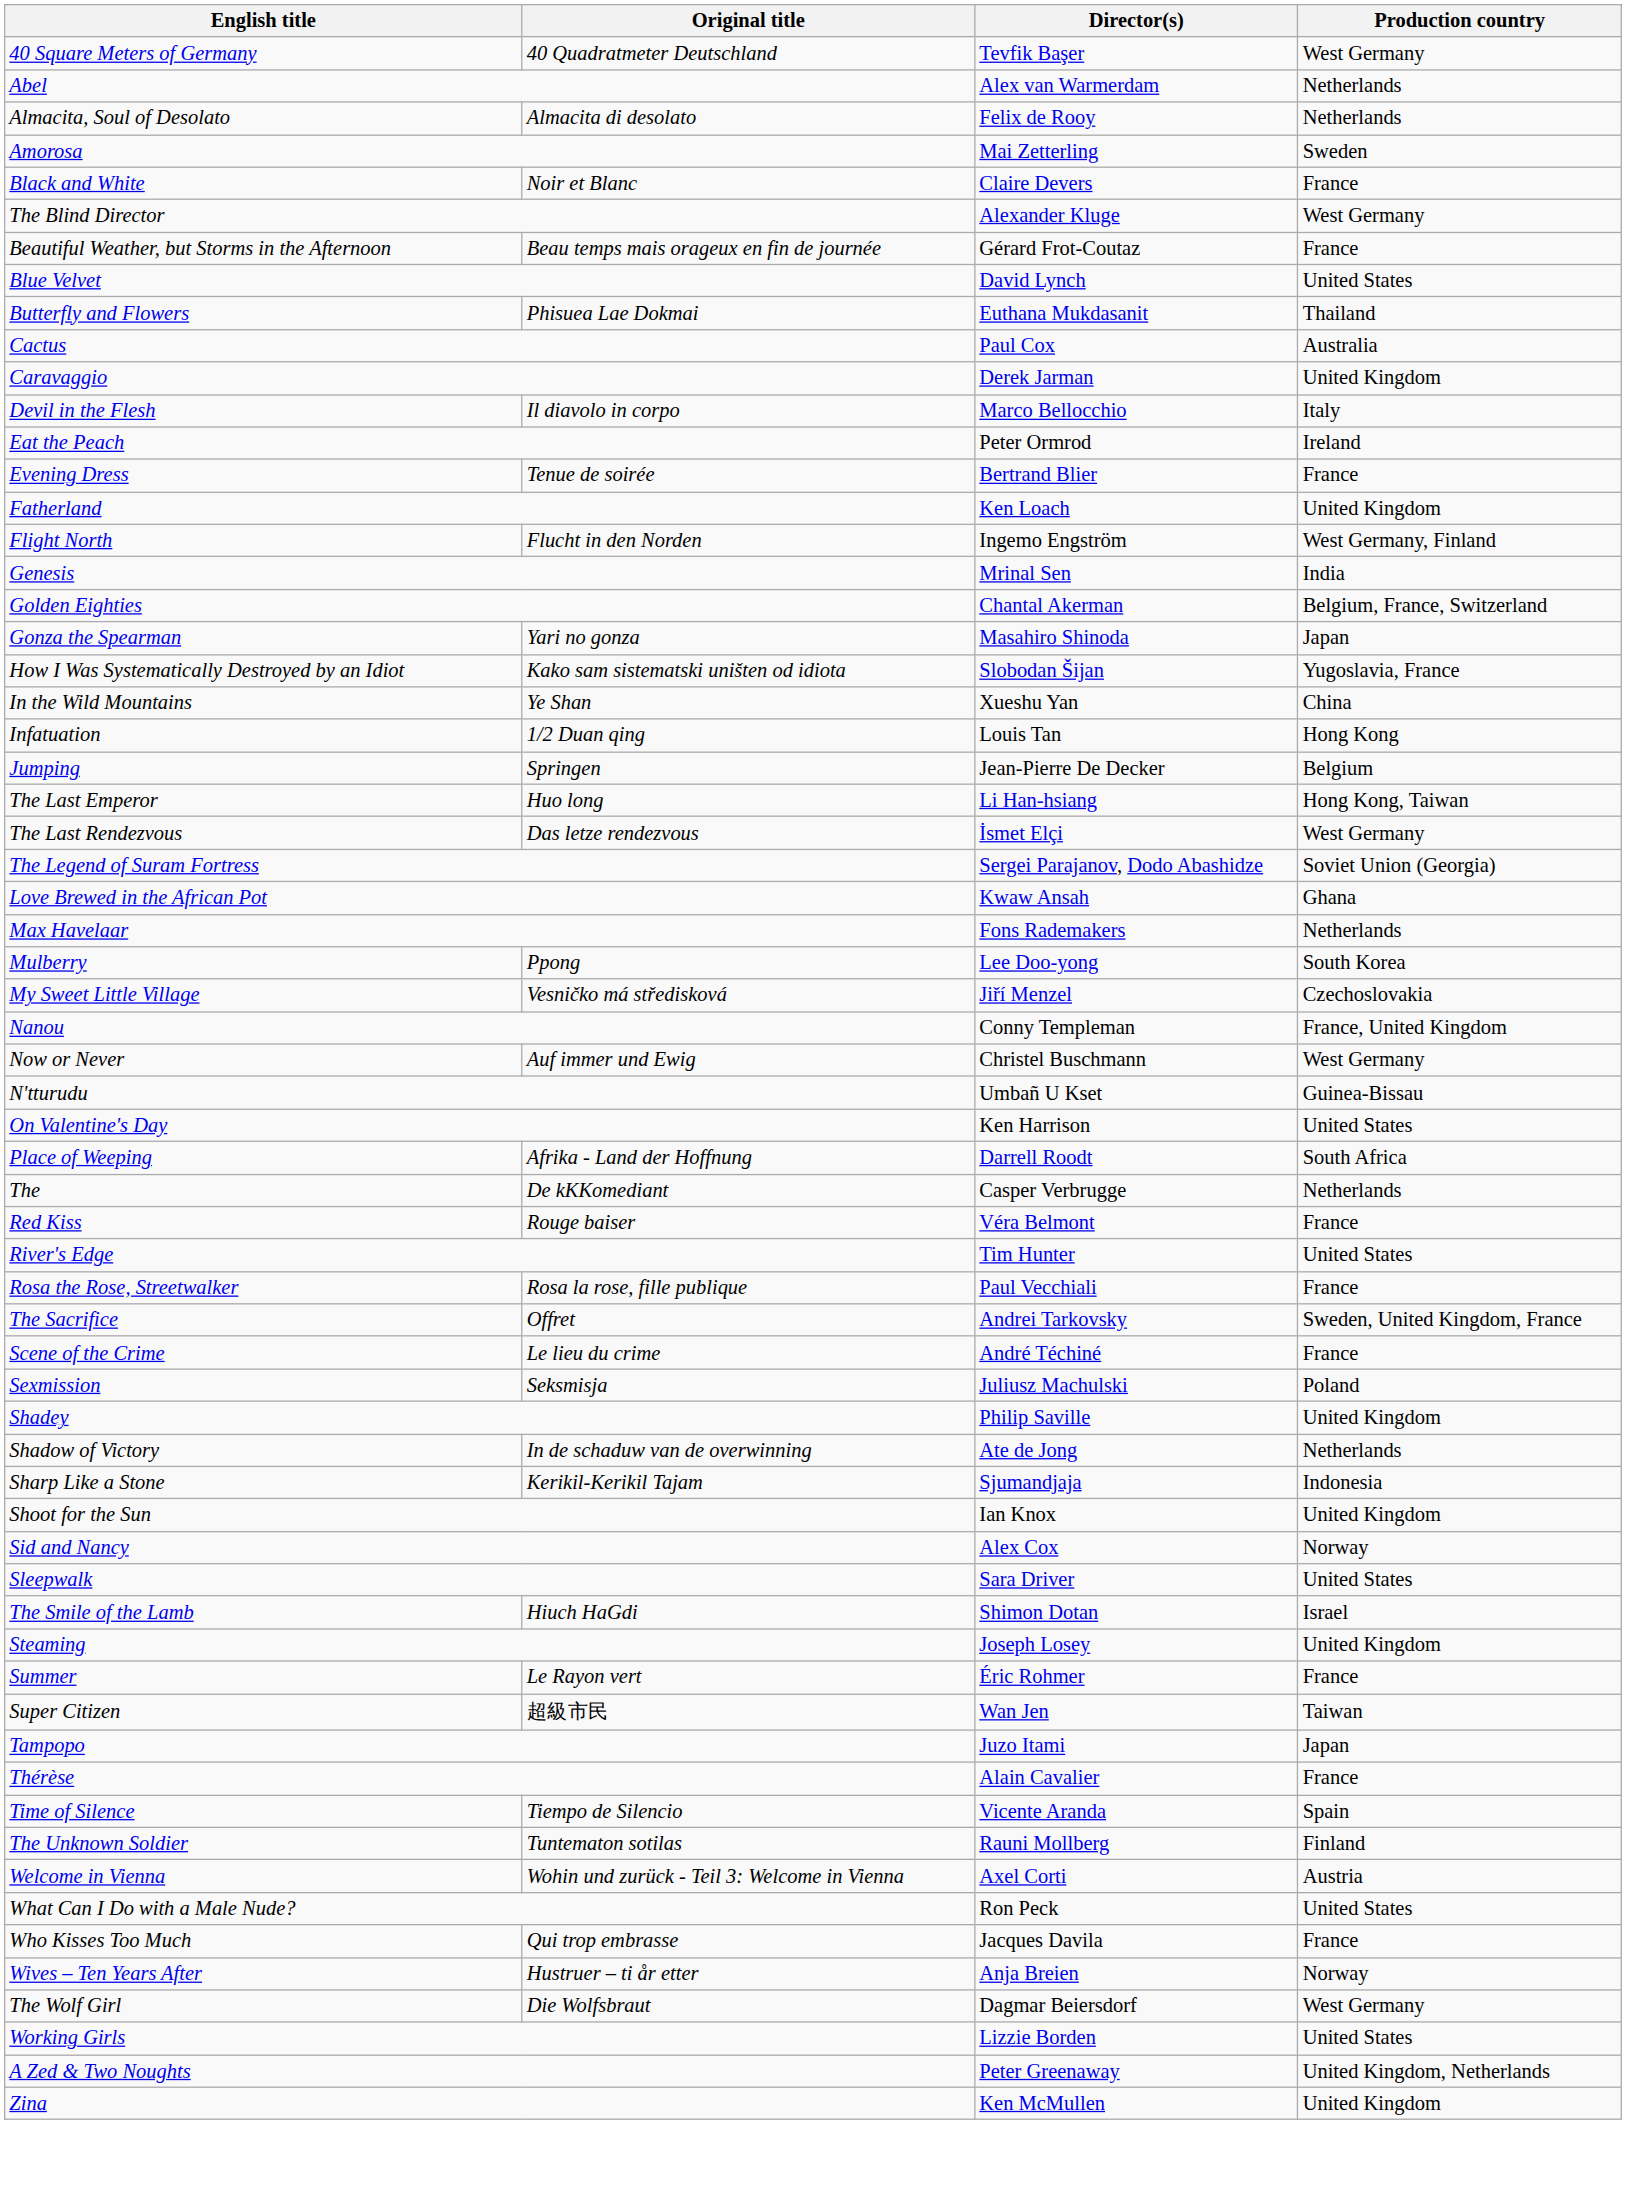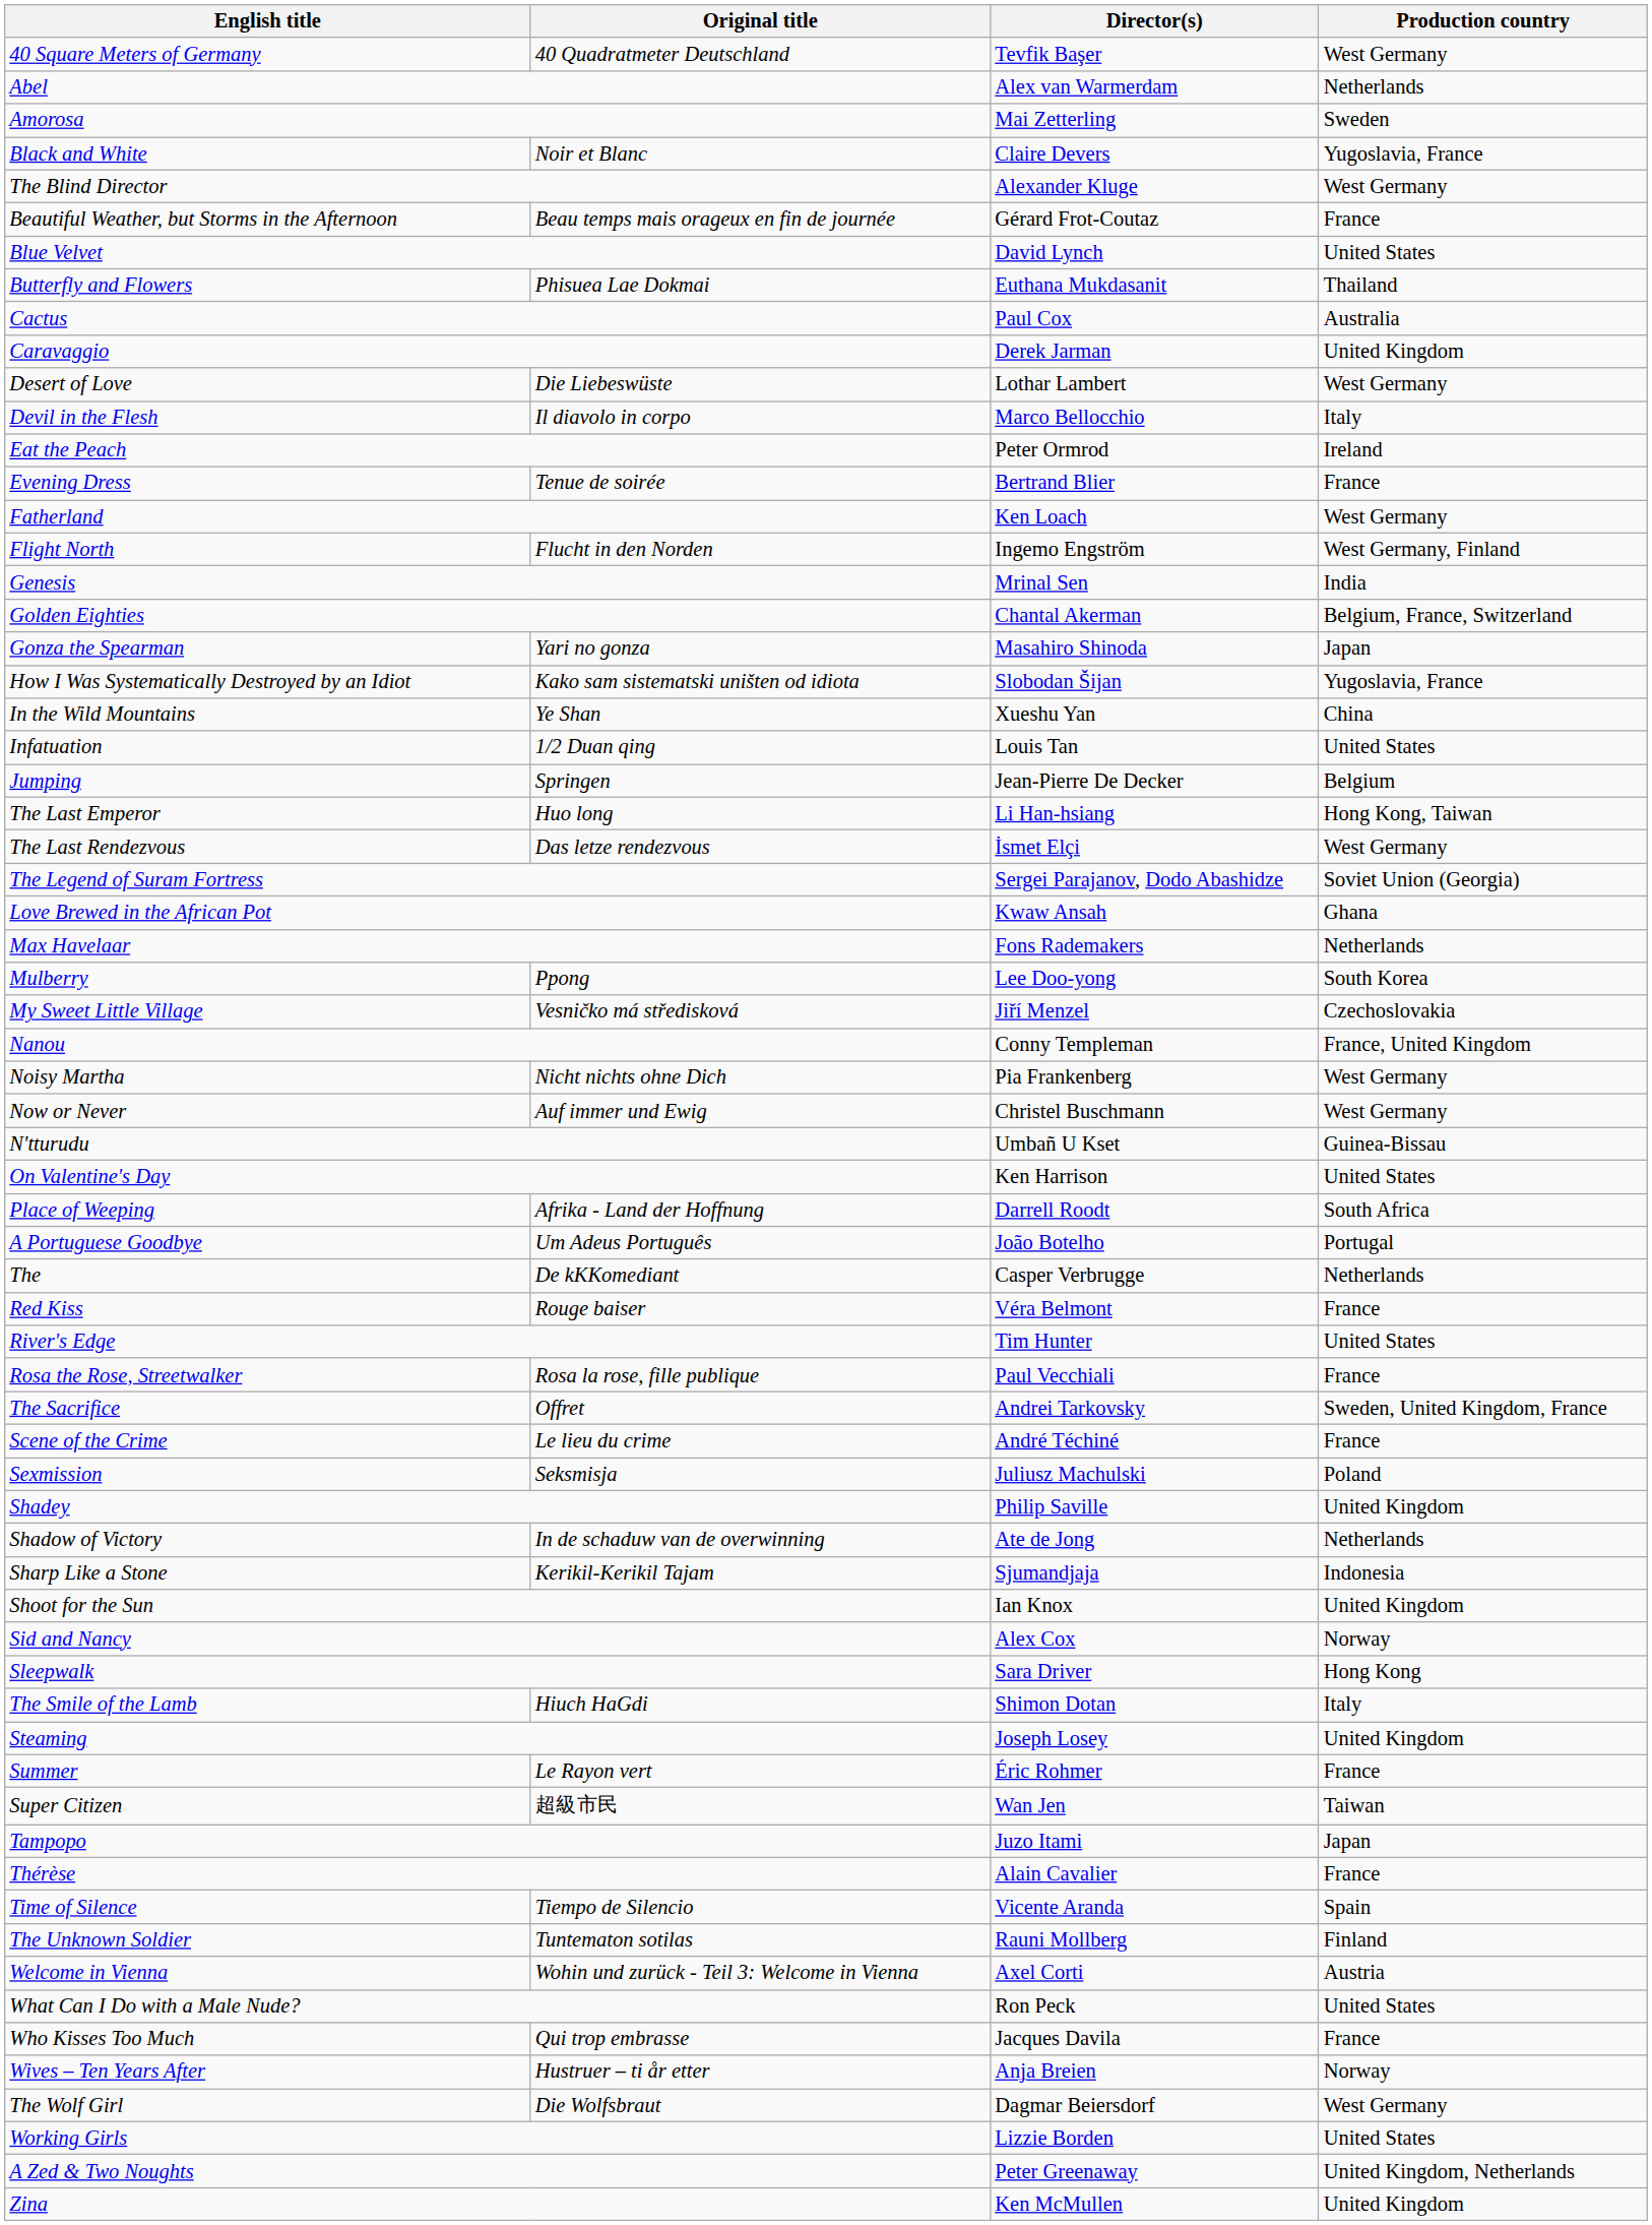- row: Almacita, Soul of Desolato | Almacita di desolato | Felix de Rooy | Netherlands
Black and White | Production country: France -> Yugoslavia, France
+ row: Desert of Love | Die Liebeswüste | Lothar Lambert | West Germany
Fatherland | Production country: United Kingdom -> West Germany
Infatuation | Production country: Hong Kong -> United States
+ row: Noisy Martha | Nicht nichts ohne Dich | Pia Frankenberg | West Germany
+ row: A Portuguese Goodbye | Um Adeus Português | João Botelho | Portugal
Sleepwalk | Production country: United States -> Hong Kong
The Smile of the Lamb | Production country: Israel -> Italy
